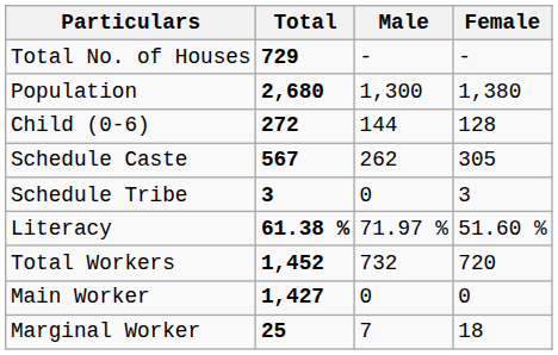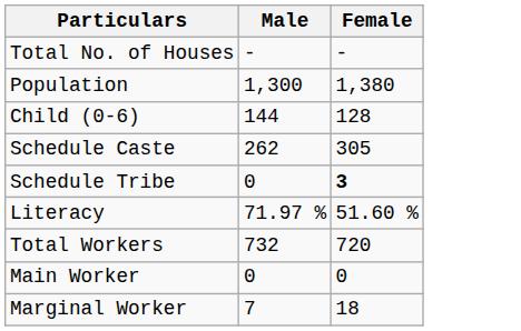- column: Total | 729 | 2,680 | 272 | 567 | 3 | 61.38 % | 1,452 | 1,427 | 25
Schedule Tribe | Female: normal -> bold
